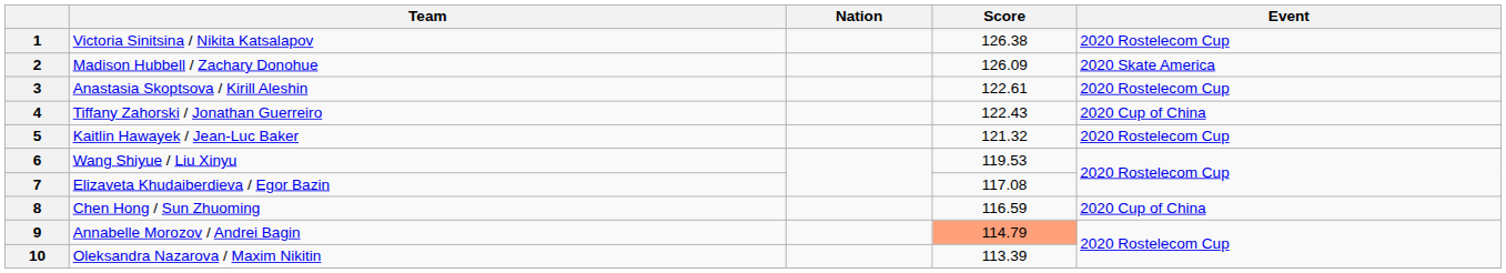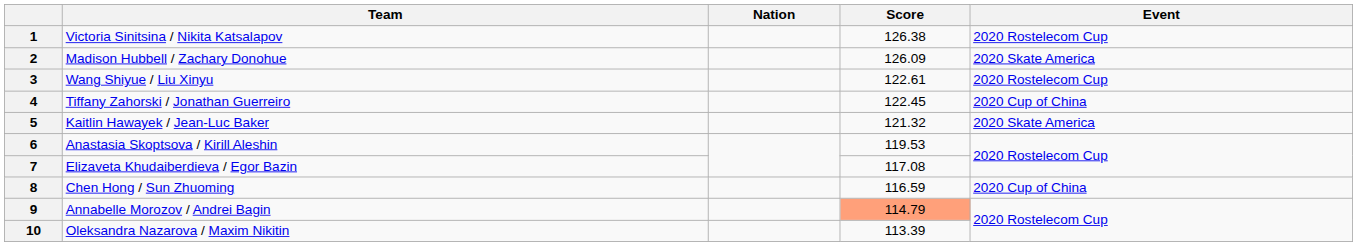3 | Team: Anastasia Skoptsova / Kirill Aleshin -> Wang Shiyue / Liu Xinyu
4 | Score: 122.43 -> 122.45
5 | Event: 2020 Rostelecom Cup -> 2020 Skate America
6 | Team: Wang Shiyue / Liu Xinyu -> Anastasia Skoptsova / Kirill Aleshin
